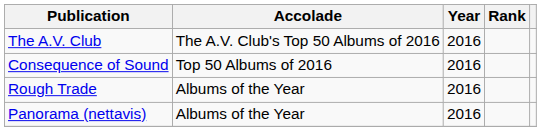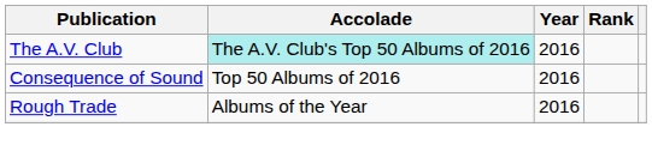The A.V. Club | Accolade: no background -> paleturquoise background
- row: Panorama (nettavis) | Albums of the Year | 2016
